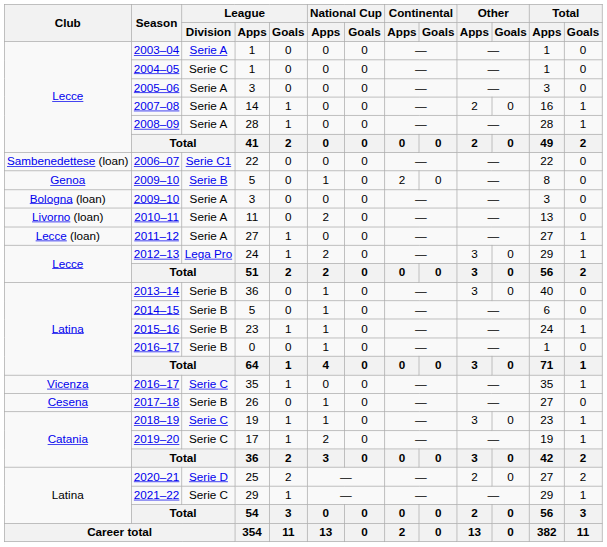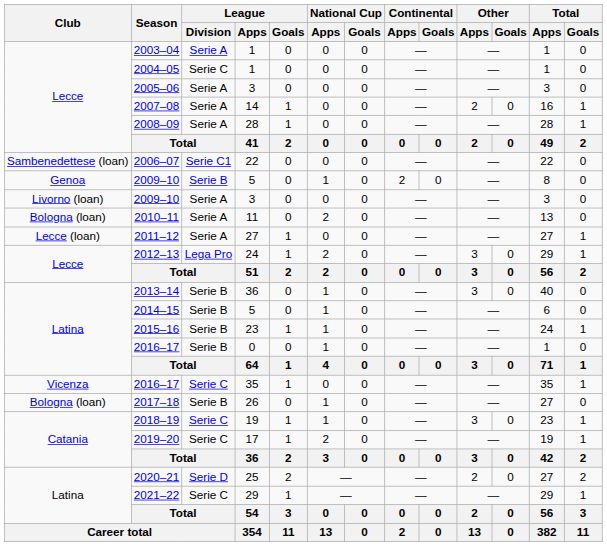2009–10 / 3 | Club: Bologna (loan) -> Livorno (loan)
2010–11 | Club: Livorno (loan) -> Bologna (loan)
2017–18 | Club: Cesena -> Bologna (loan)
